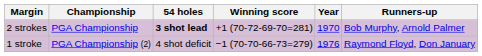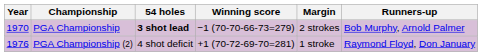columns swapped: Year <-> Margin
PGA Championship | Winning score: +1 (70-72-69-70=281) -> −1 (70-70-66-73=279)
PGA Championship (2) | Winning score: −1 (70-70-66-73=279) -> +1 (70-72-69-70=281)
